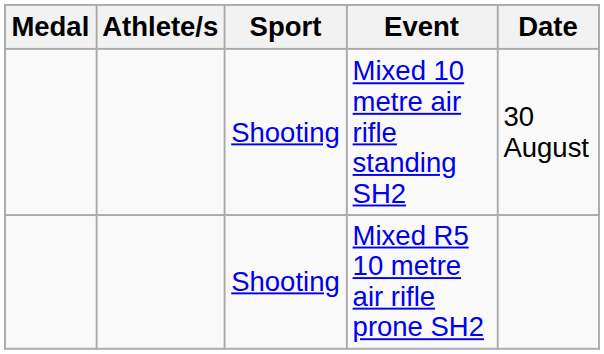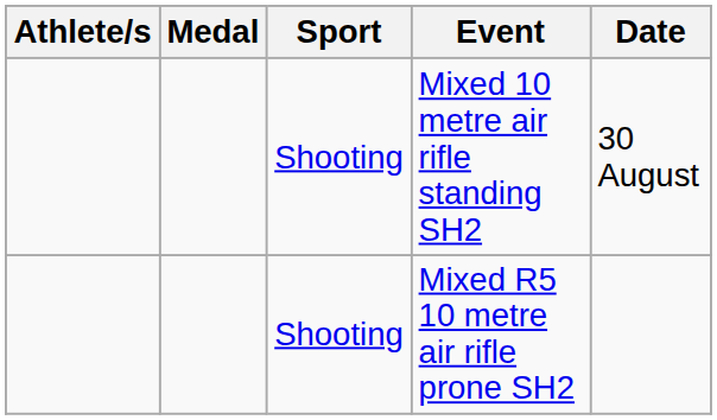columns swapped: Medal <-> Athlete/s
